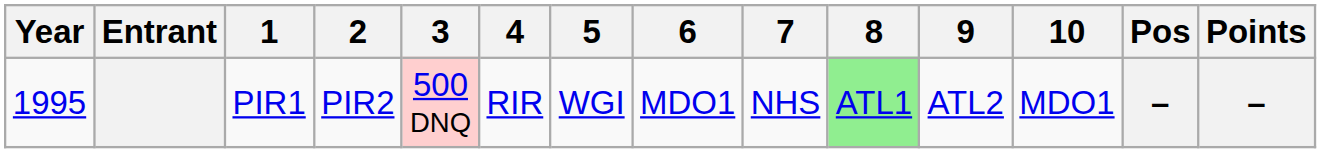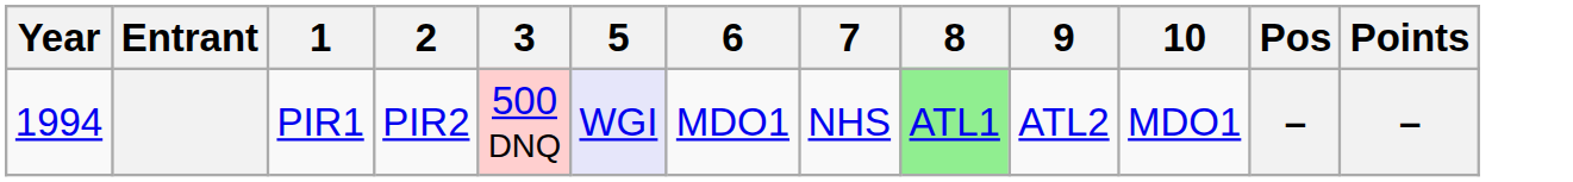- column: 4 | RIR
PIR1 | Year: 1995 -> 1994
PIR1 | 5: no background -> lavender background
